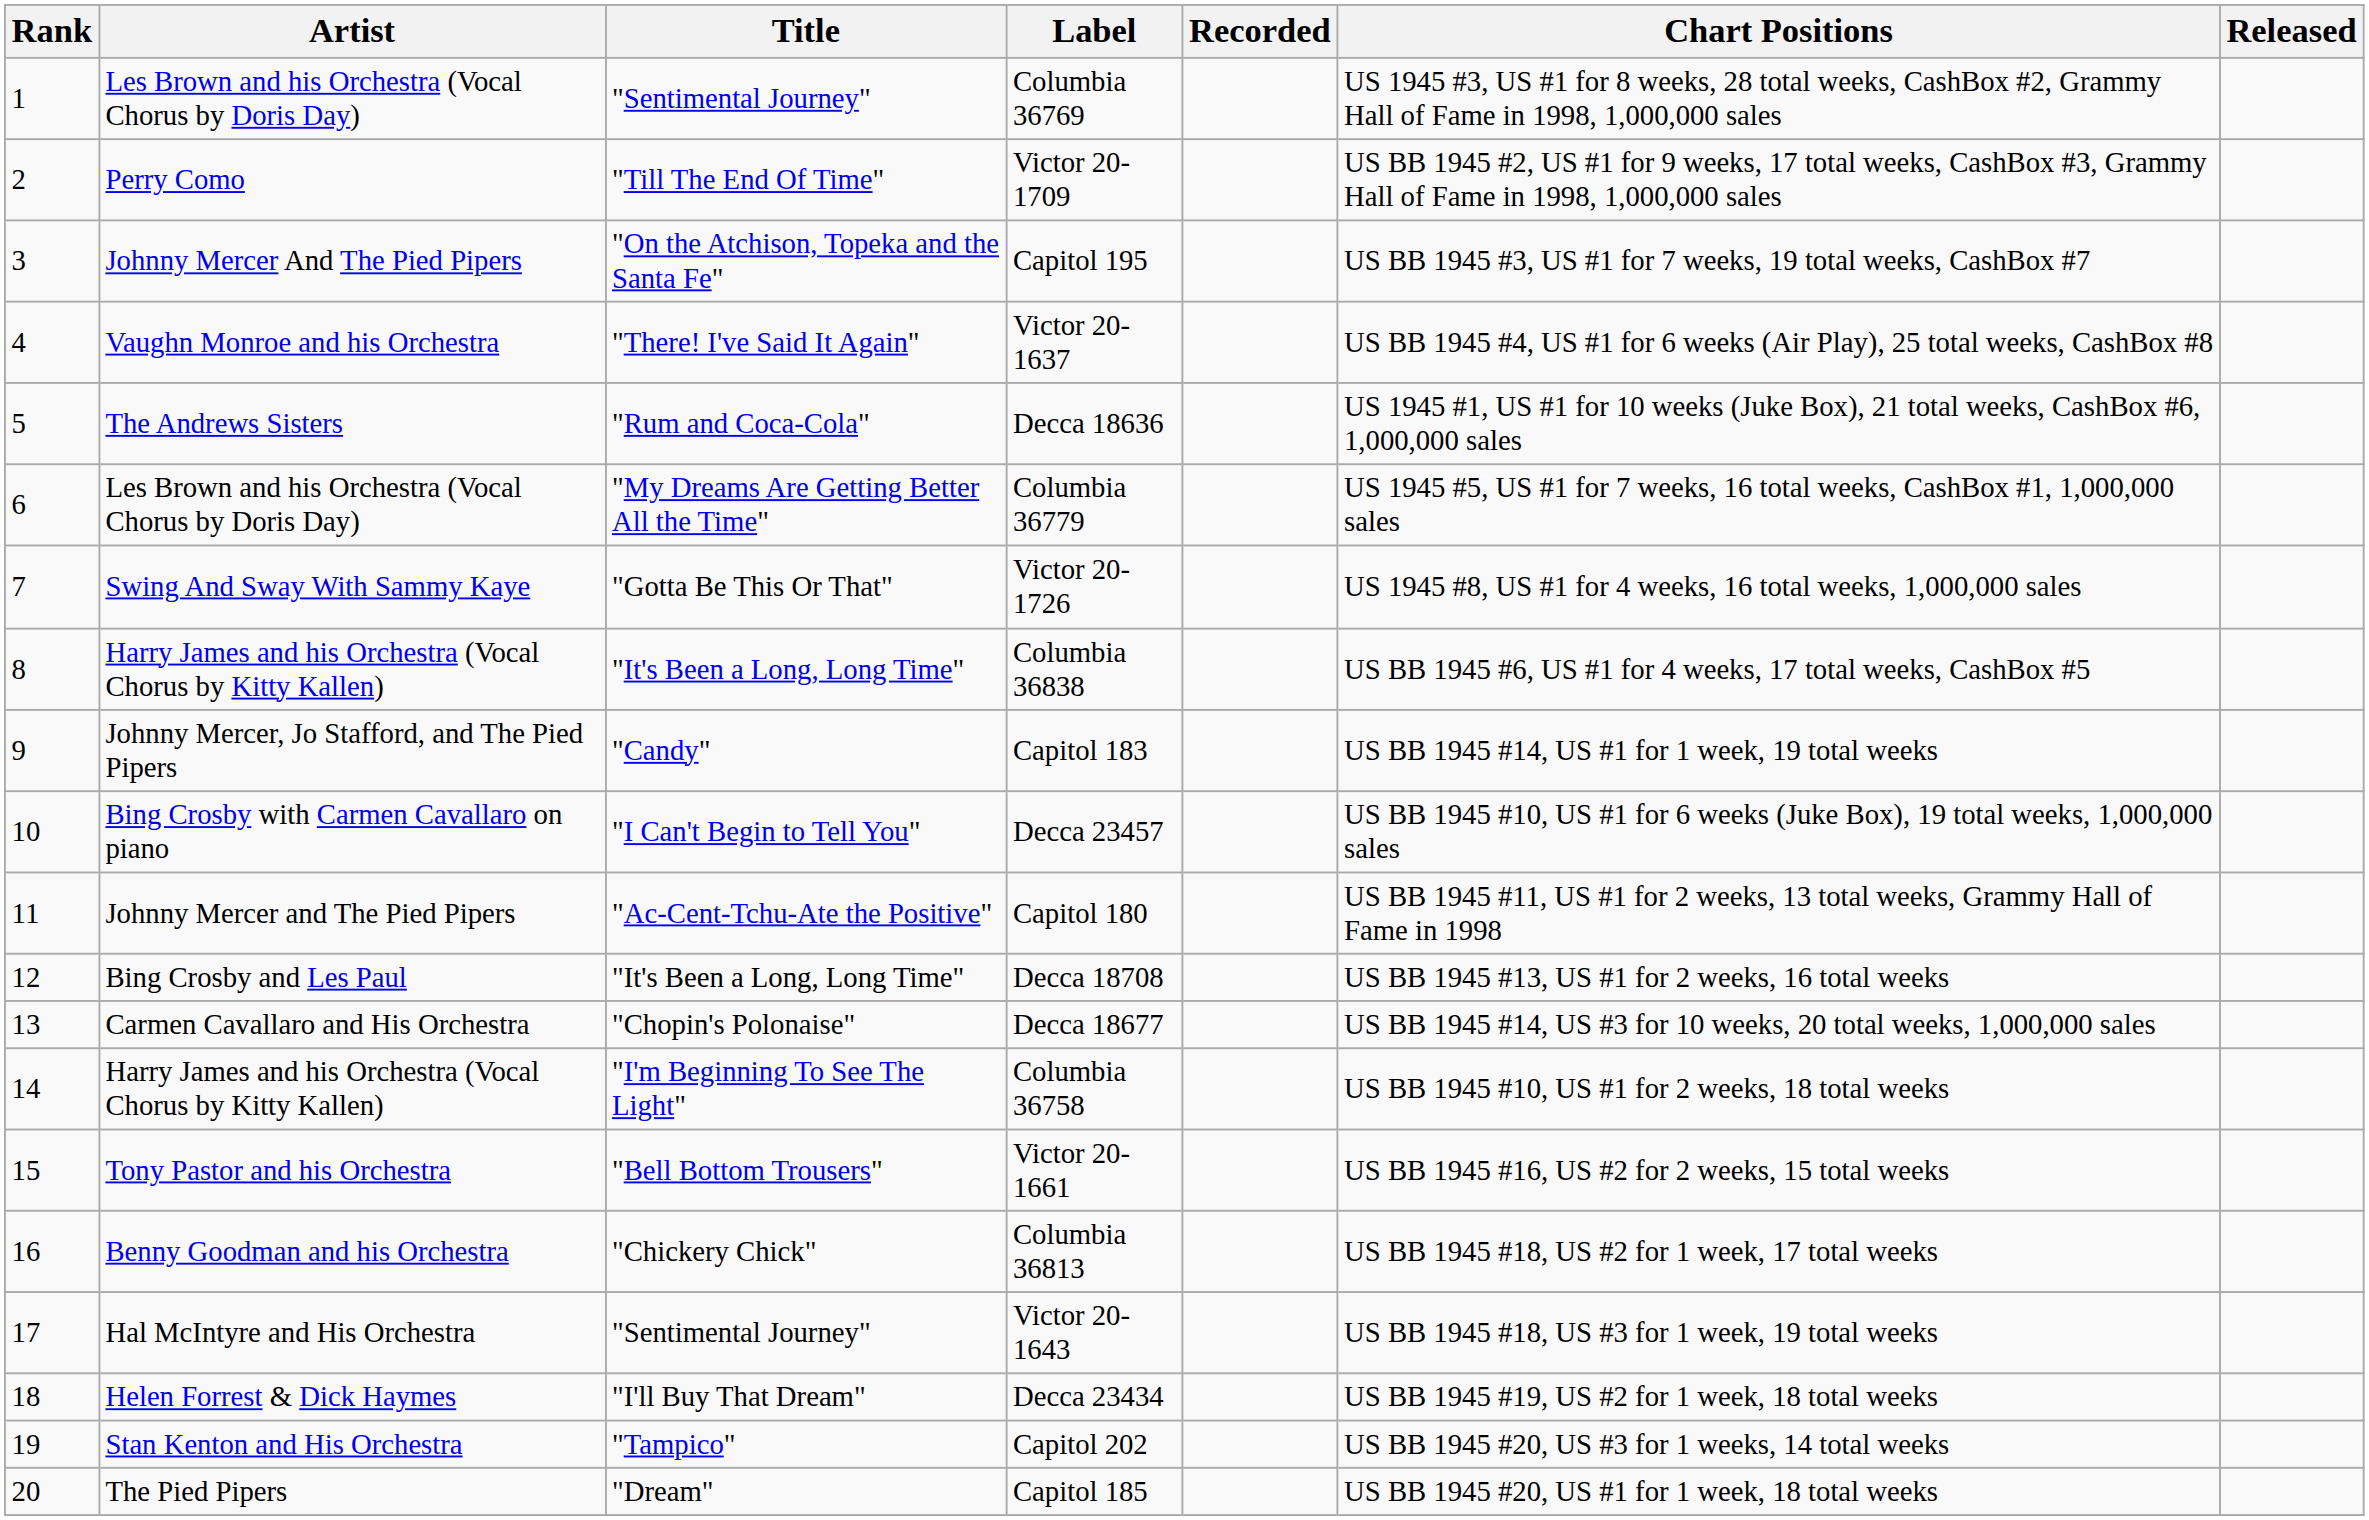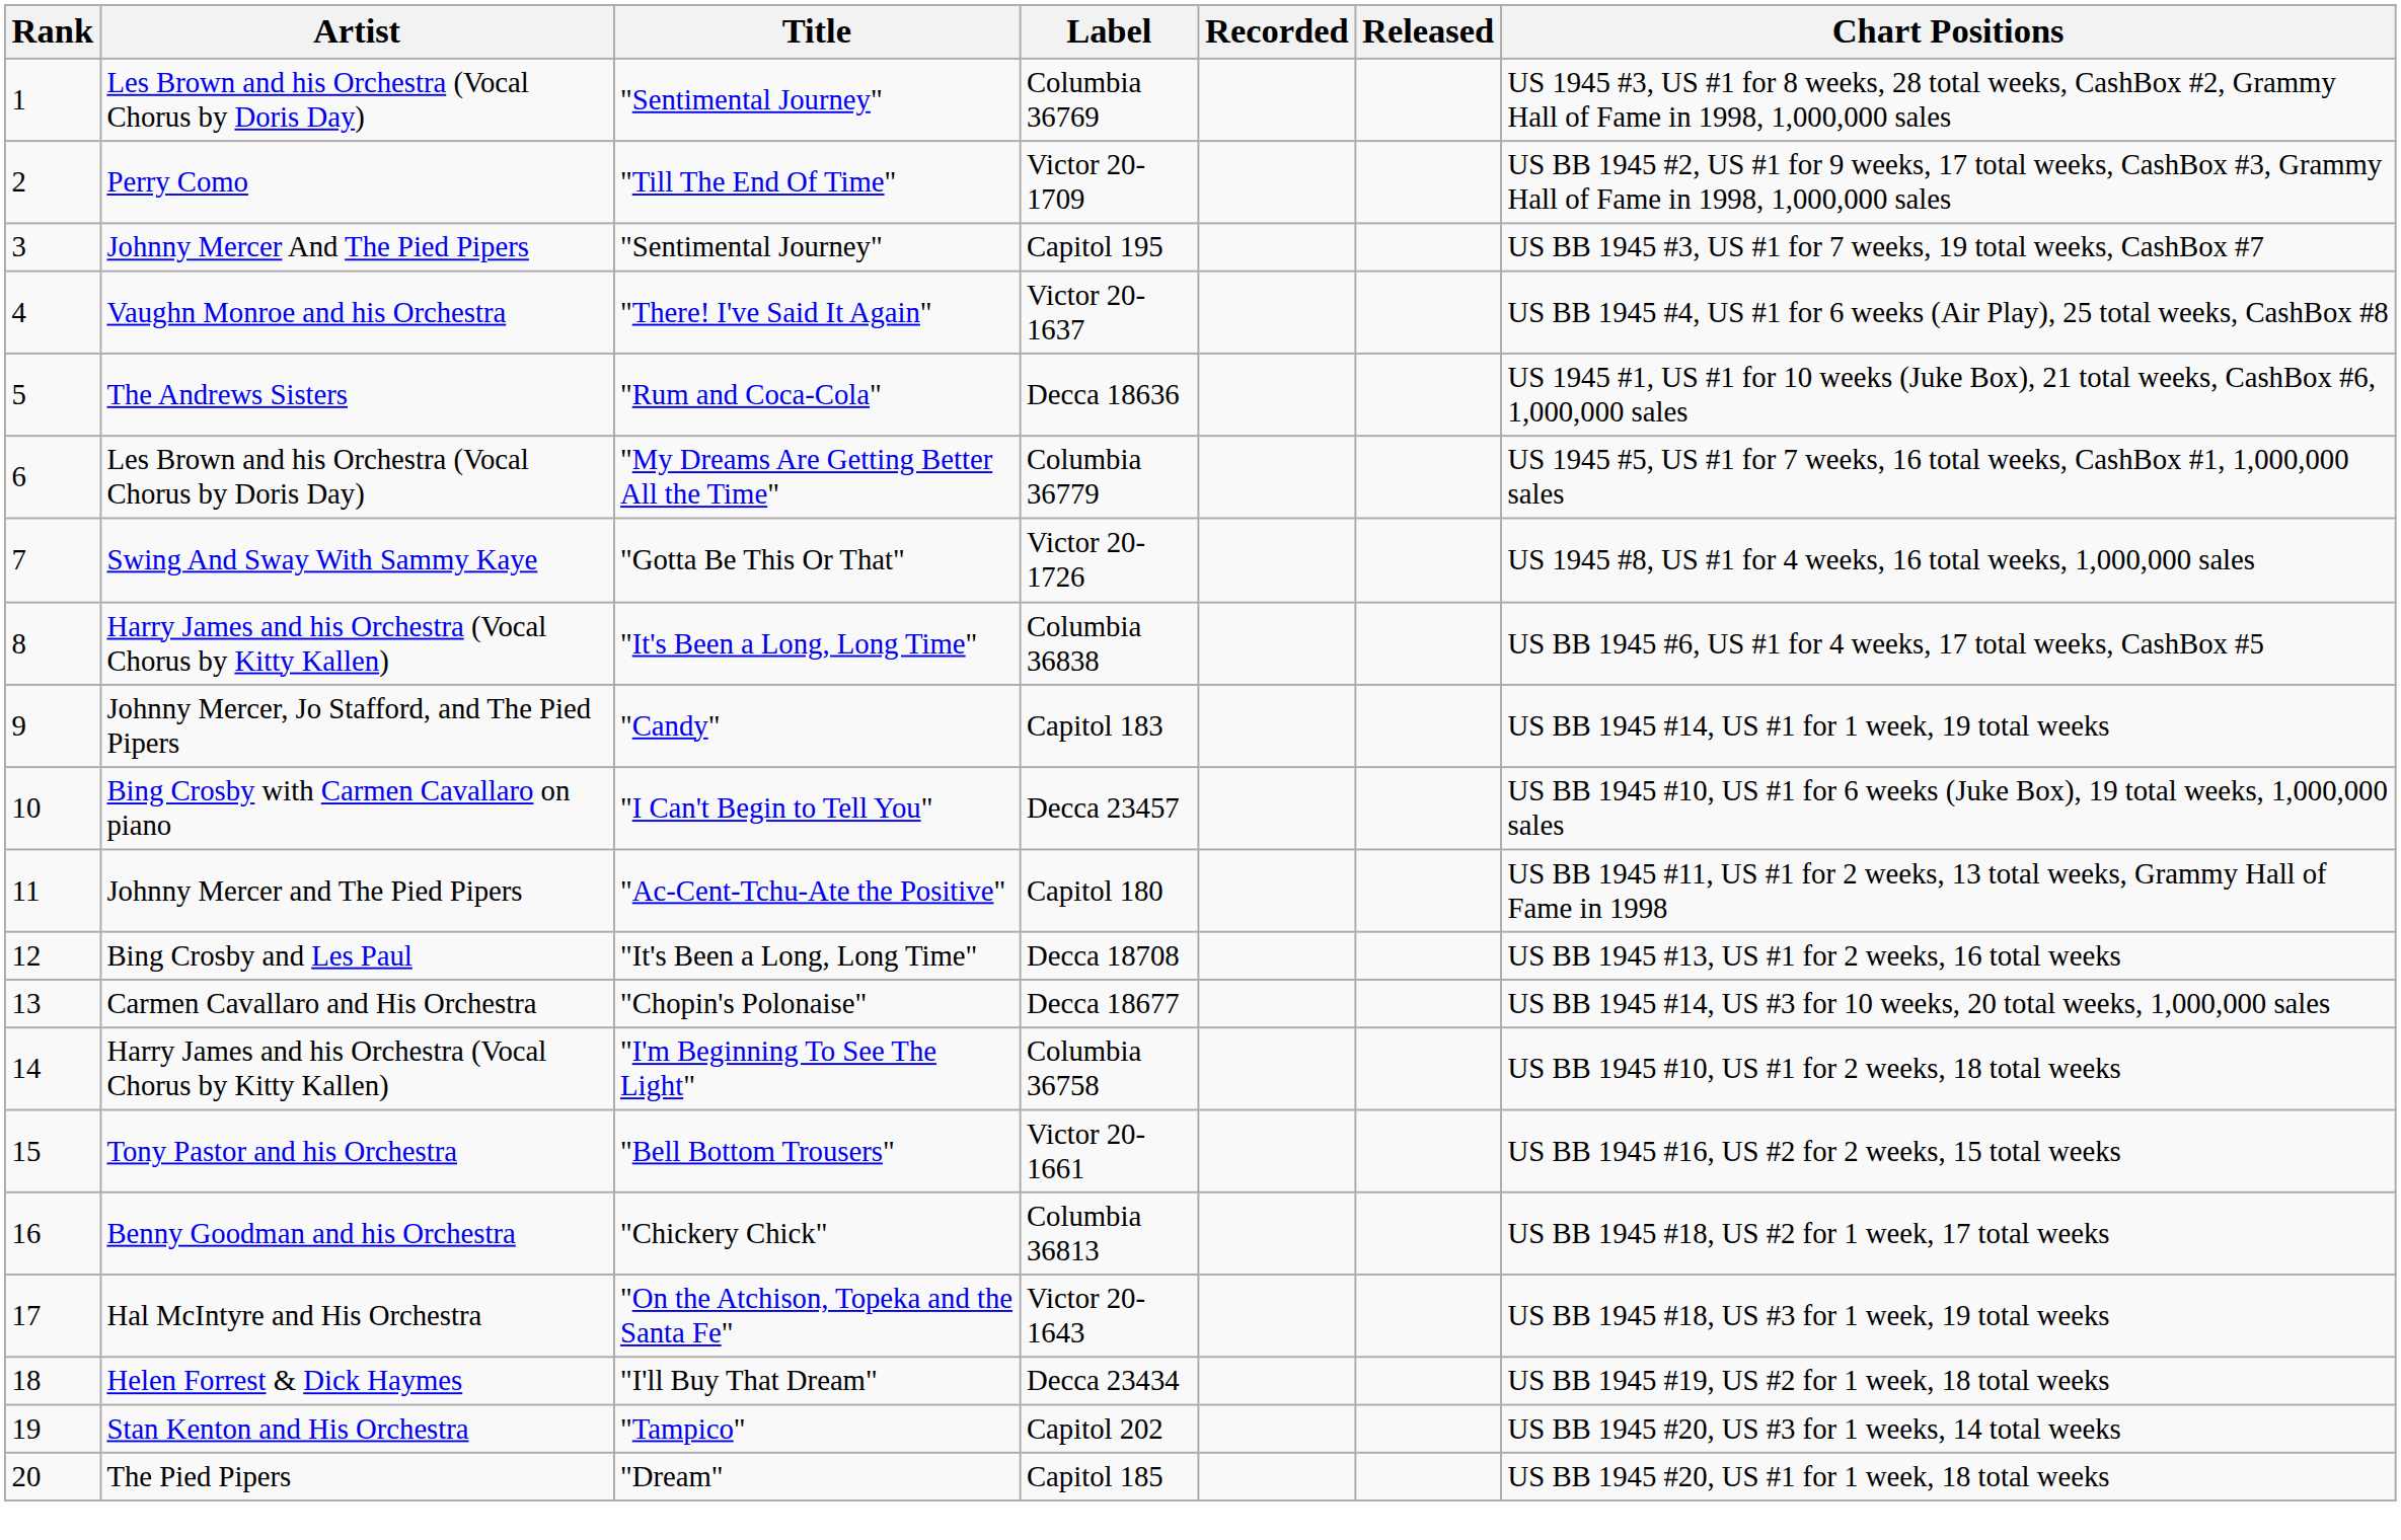columns swapped: Released <-> Chart Positions
Capitol 195 | Title: "On the Atchison, Topeka and the Santa Fe" -> "Sentimental Journey"
Victor 20-1643 | Title: "Sentimental Journey" -> "On the Atchison, Topeka and the Santa Fe"
